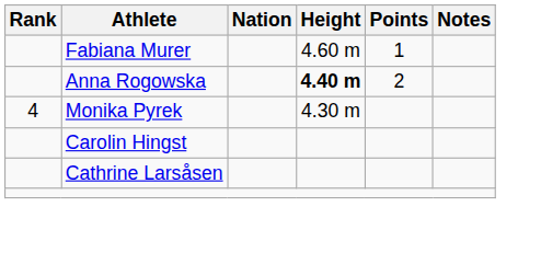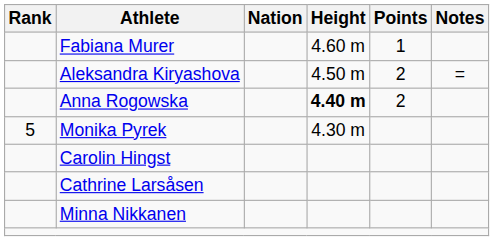+ row: Aleksandra Kiryashova | 4.50 m | 2 | =
Monika Pyrek | Rank: 4 -> 5
+ row: Minna Nikkanen
